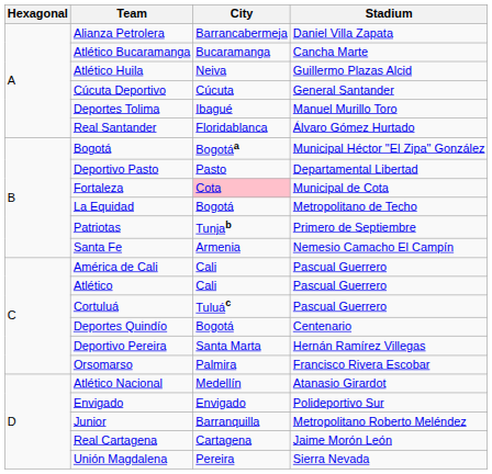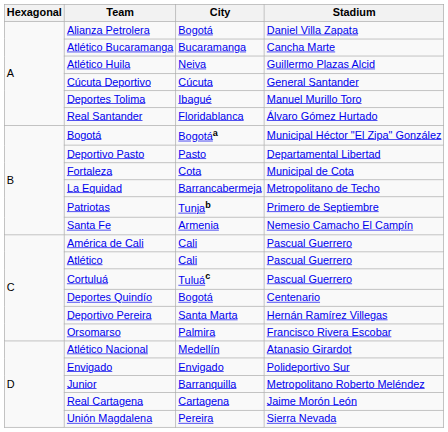Alianza Petrolera | City: Barrancabermeja -> Bogotá
Fortaleza | City: pink background -> no background
La Equidad | City: Bogotá -> Barrancabermeja
